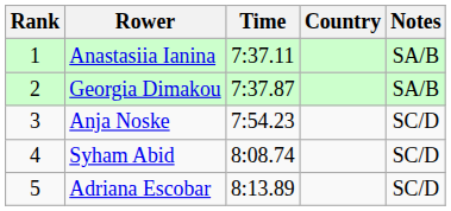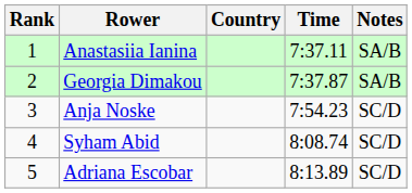columns swapped: Country <-> Time
